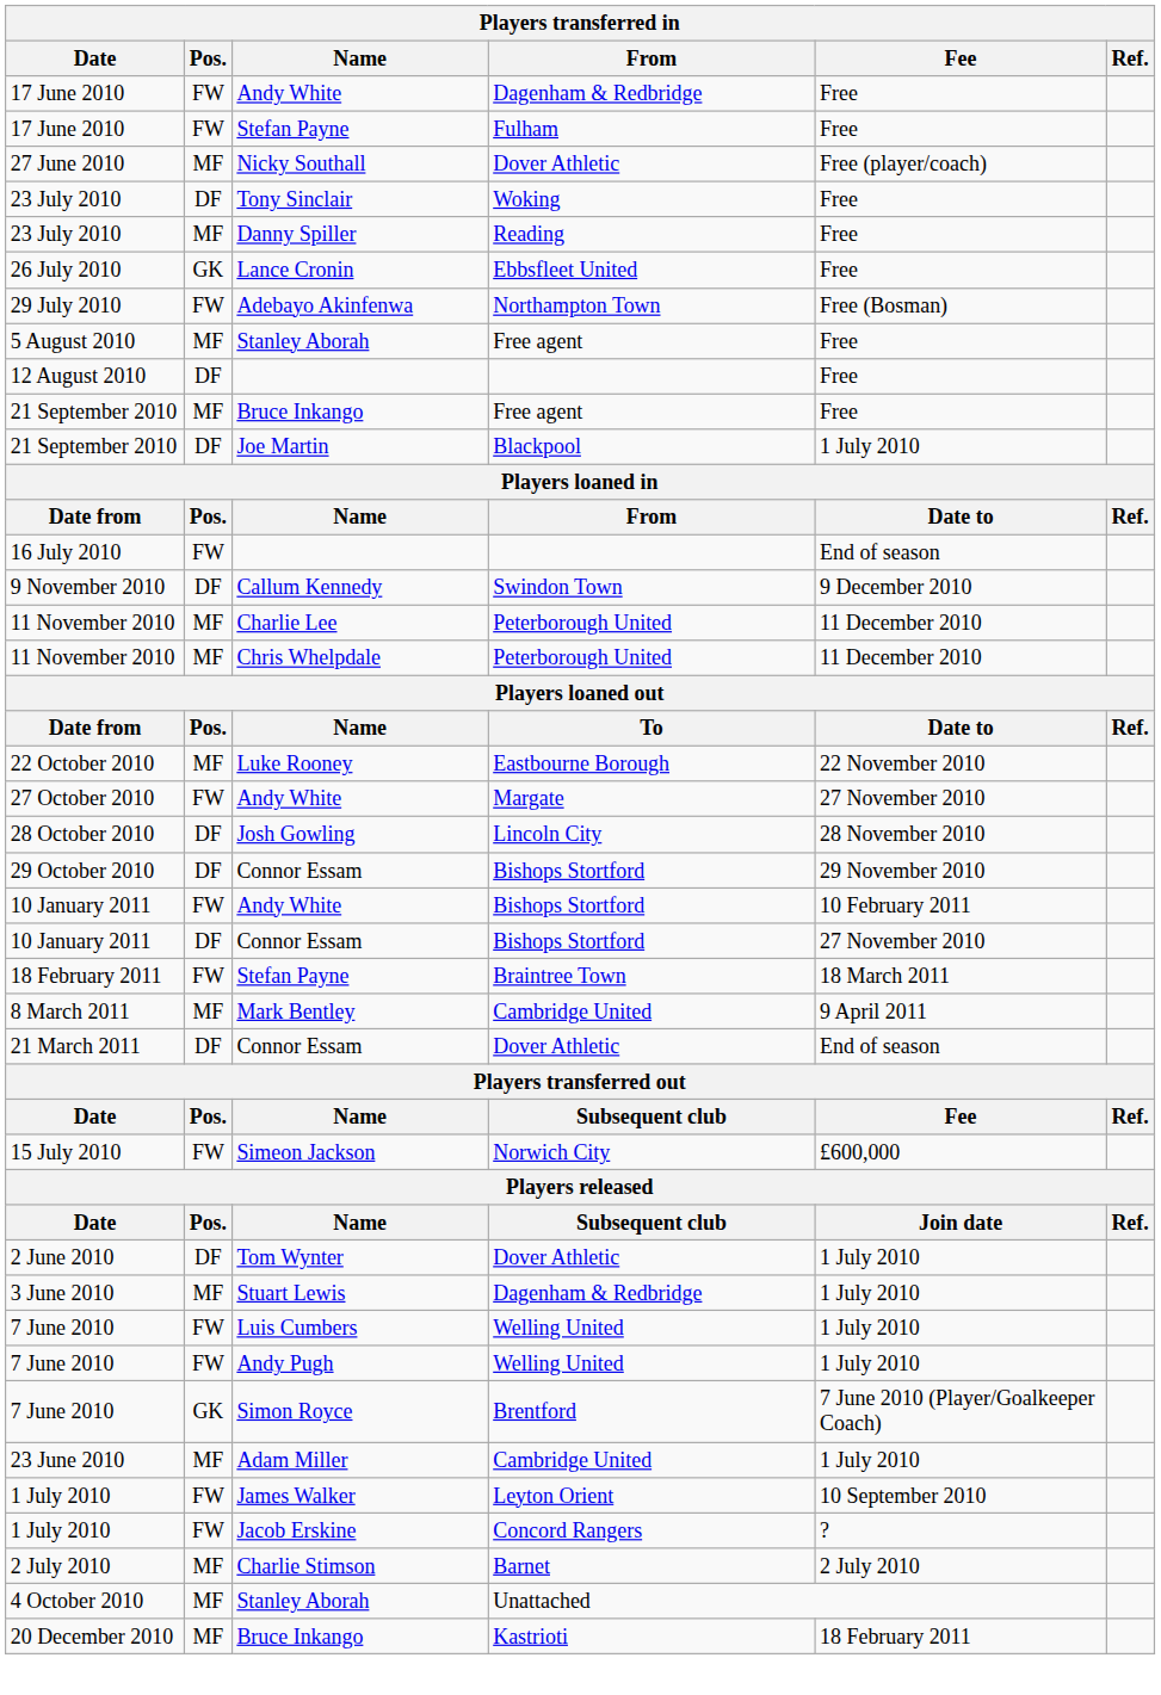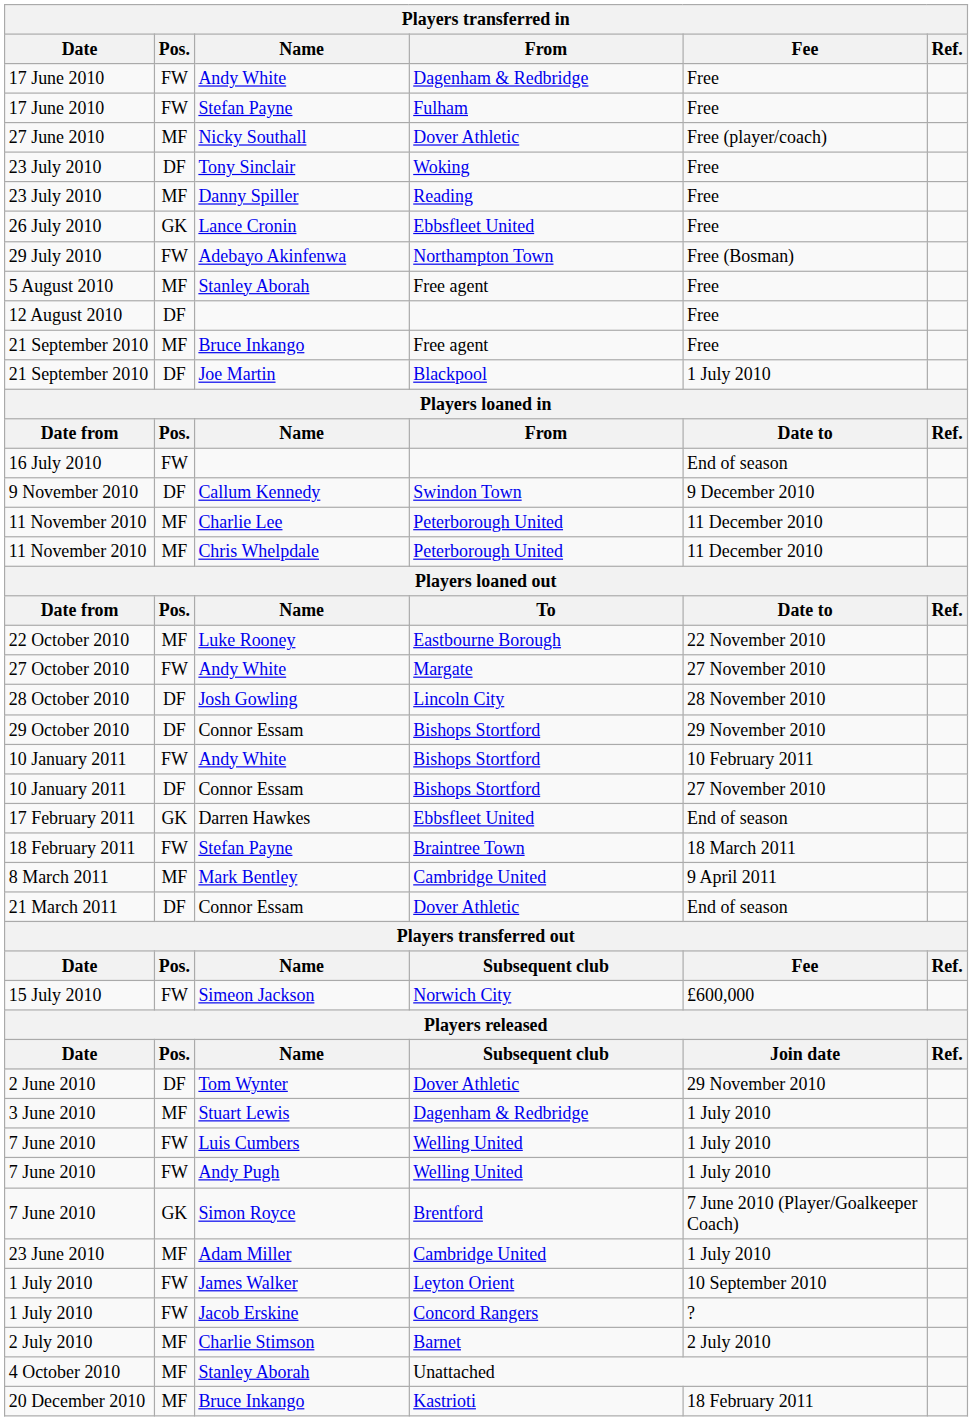+ row: 17 February 2011 | GK | Darren Hawkes | Ebbsfleet United | End of season
2 June 2010 | Fee: 1 July 2010 -> 29 November 2010
